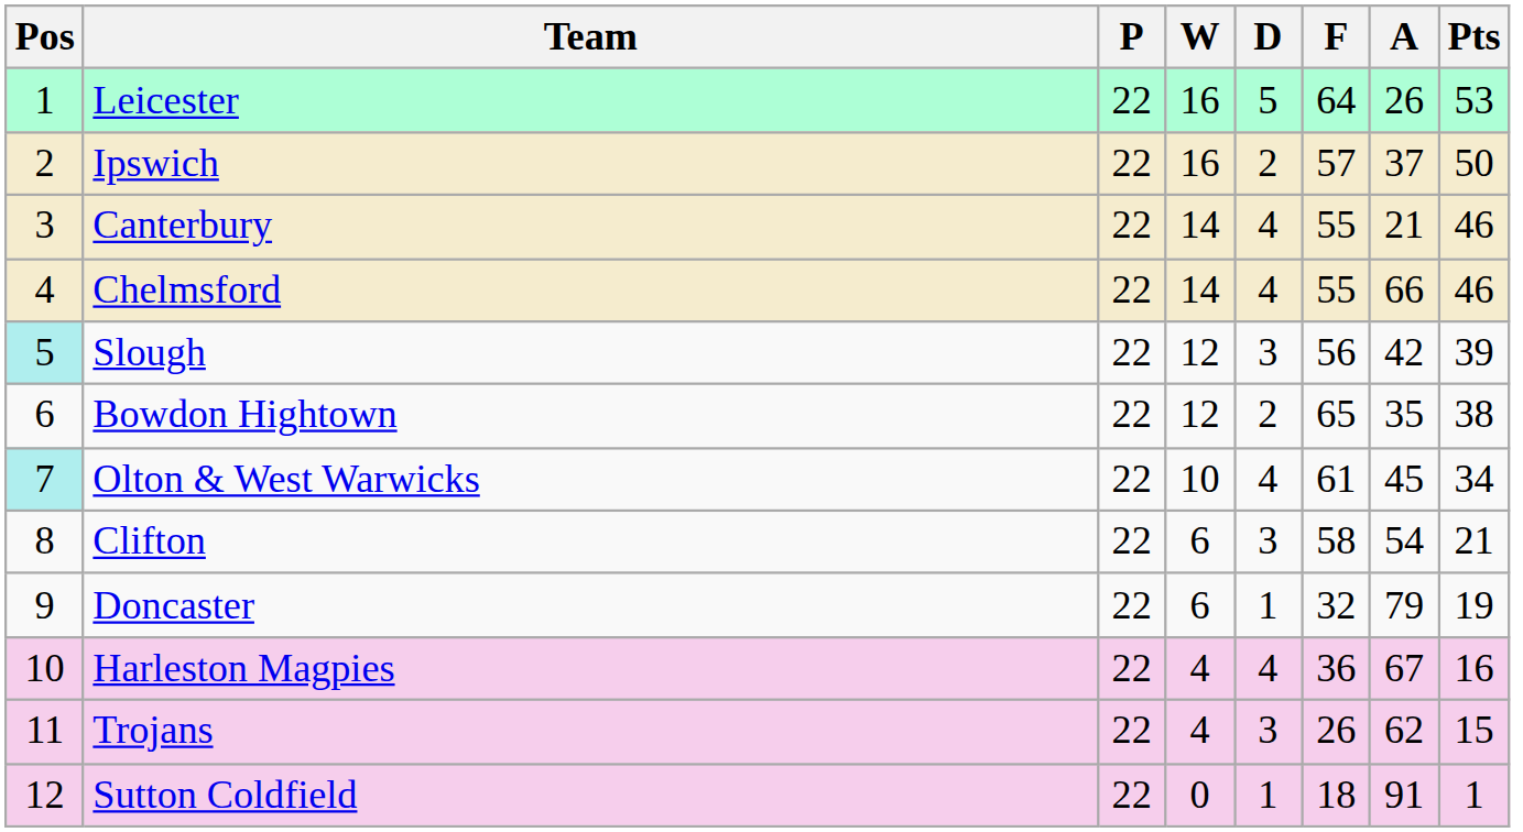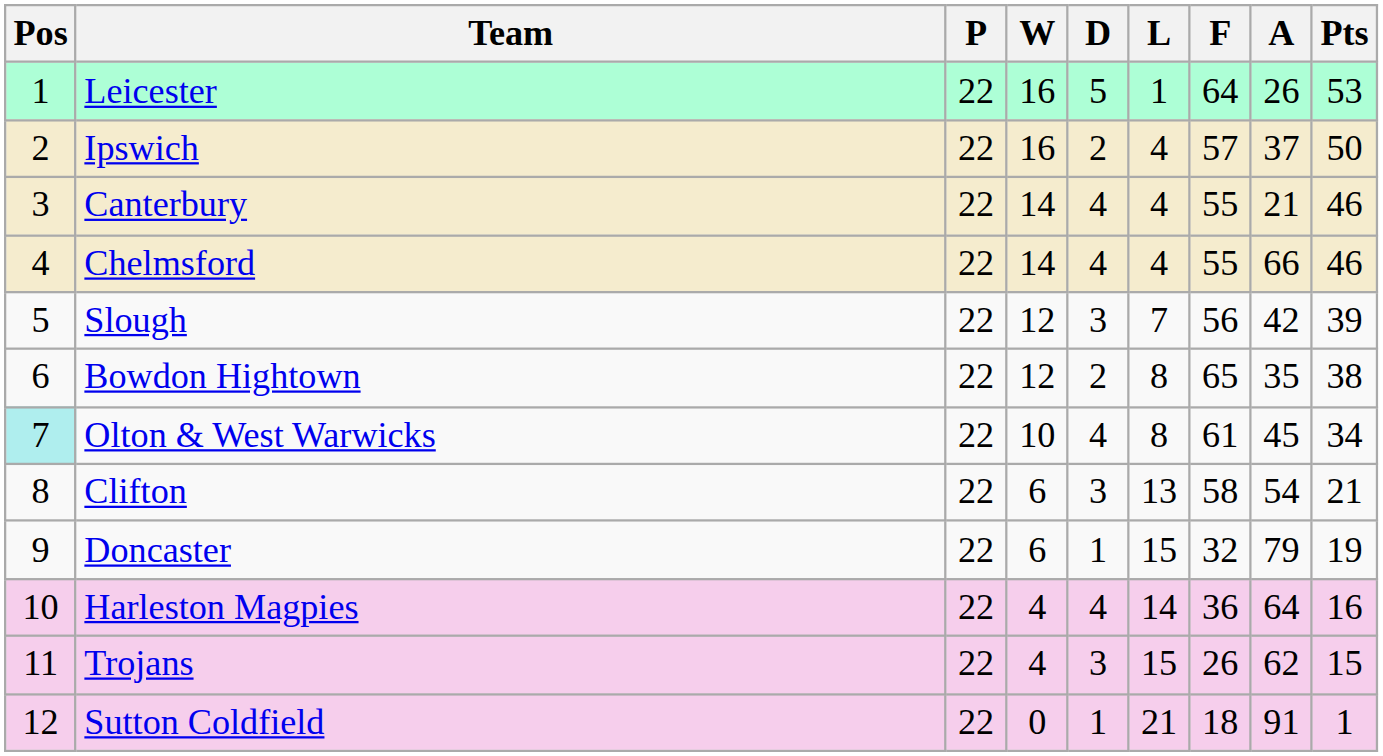+ column: L | 1 | 4 | 4 | 4 | 7 | 8 | 8 | 13 | 15 | 14 | 15 | 21
Slough | Pos: paleturquoise background -> no background
Harleston Magpies | A: 67 -> 64
